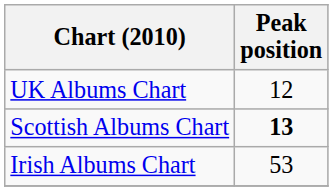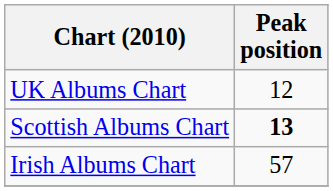Irish Albums Chart | Peak position: 53 -> 57
